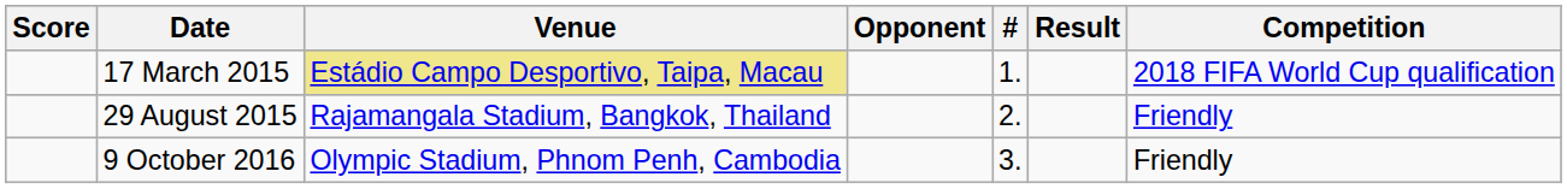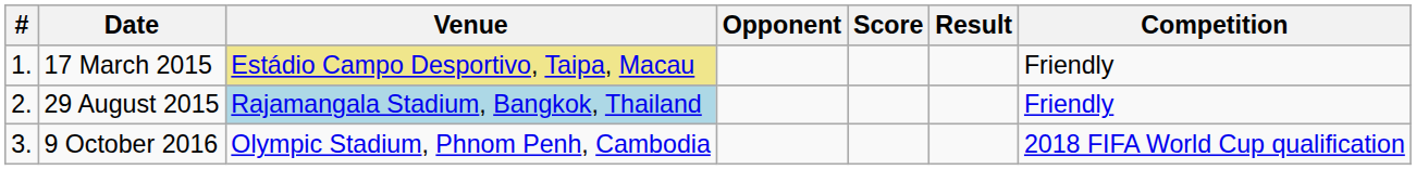columns swapped: # <-> Score
17 March 2015 | Competition: 2018 FIFA World Cup qualification -> Friendly
29 August 2015 | Venue: no background -> lightblue background
9 October 2016 | Competition: Friendly -> 2018 FIFA World Cup qualification
